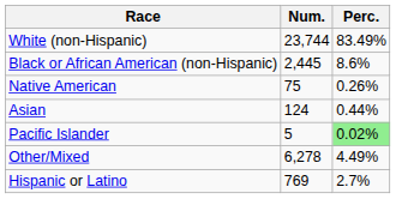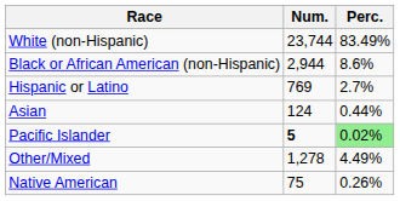Black or African American (non-Hispanic) | Num.: 2,445 -> 2,944
rows swapped: Native American <-> Hispanic or Latino
Pacific Islander | Num.: normal -> bold
Other/Mixed | Num.: 6,278 -> 1,278
